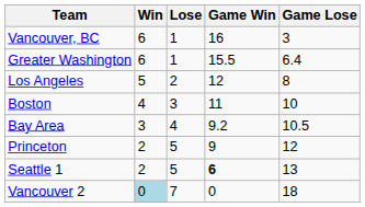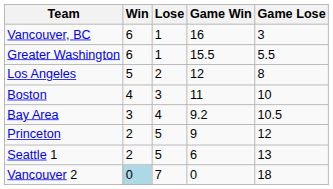Greater Washington | Game Lose: 6.4 -> 5.5
Seattle 1 | Game Win: bold -> normal
